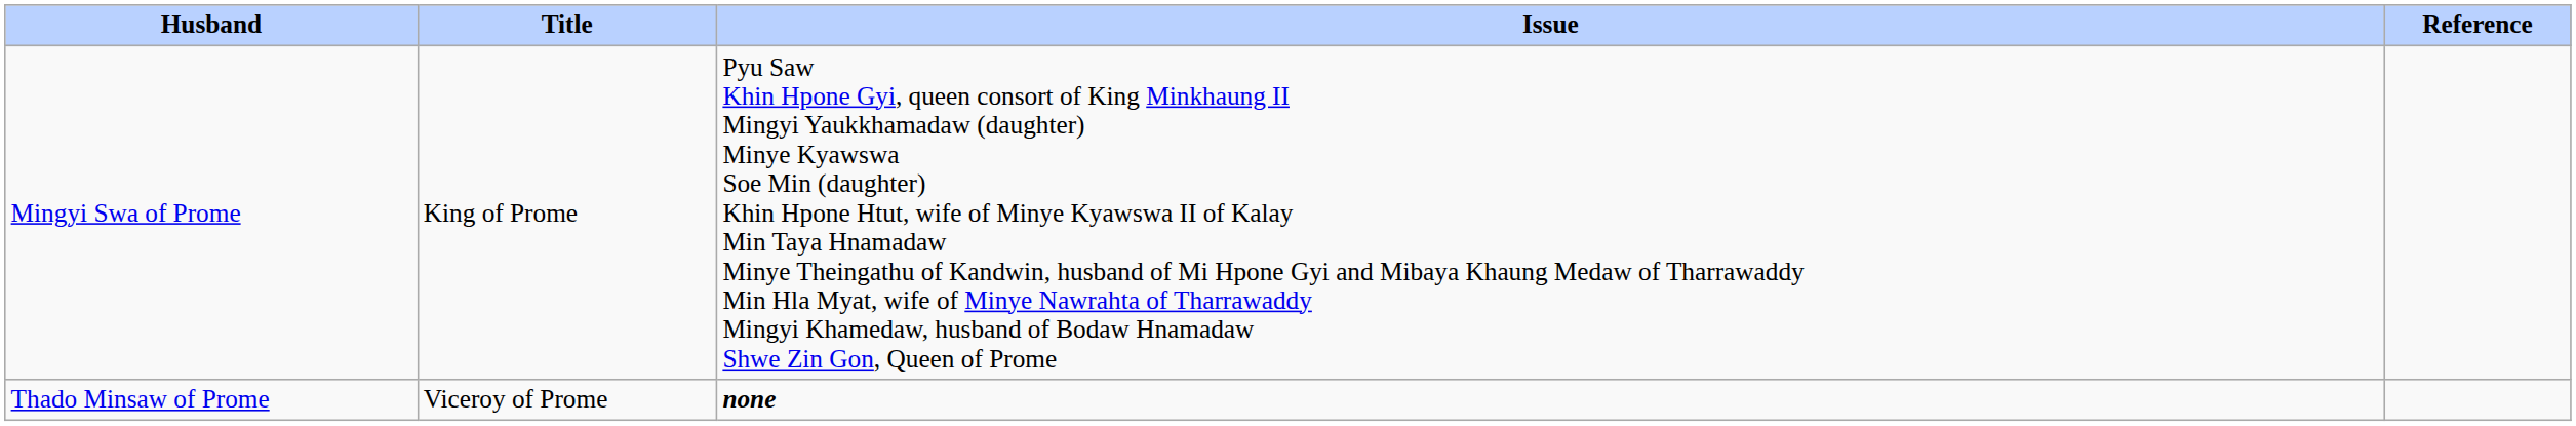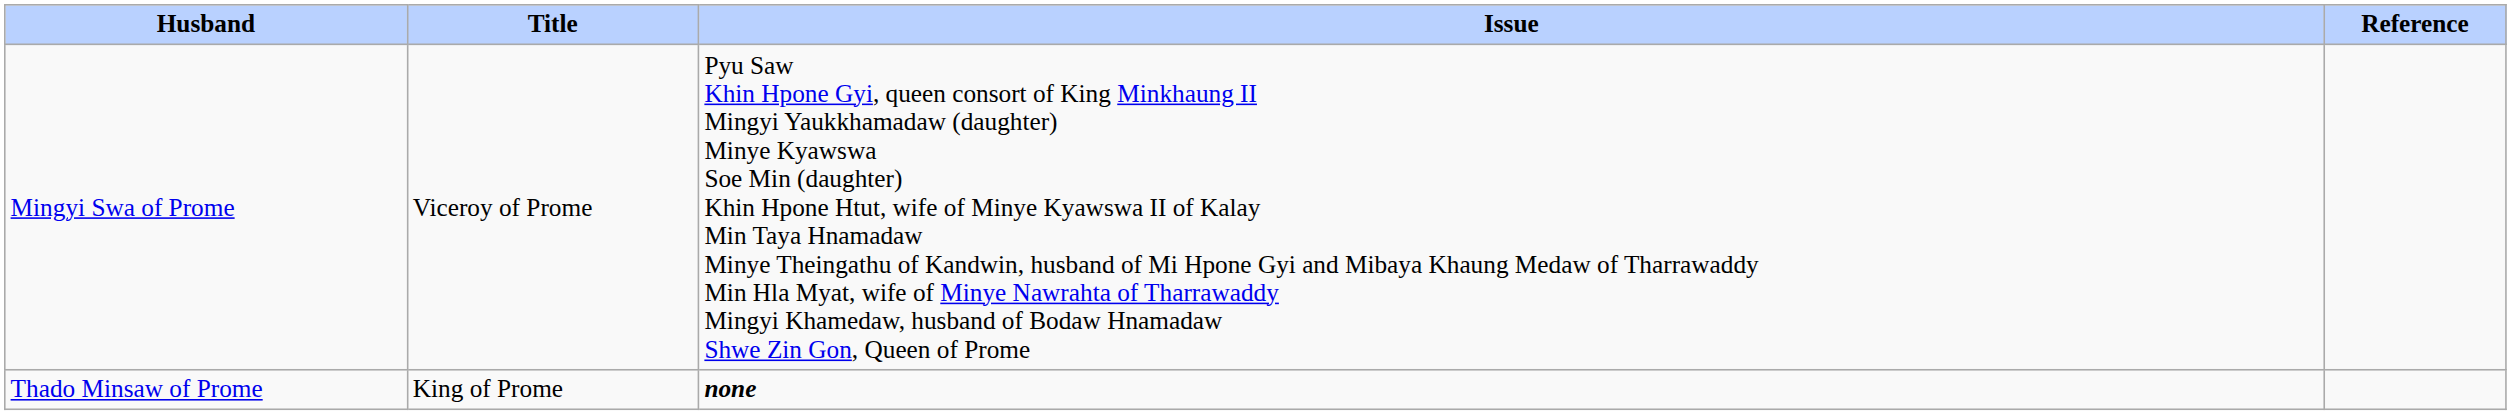Mingyi Swa of Prome | Title: King of Prome -> Viceroy of Prome
Thado Minsaw of Prome | Title: Viceroy of Prome -> King of Prome
